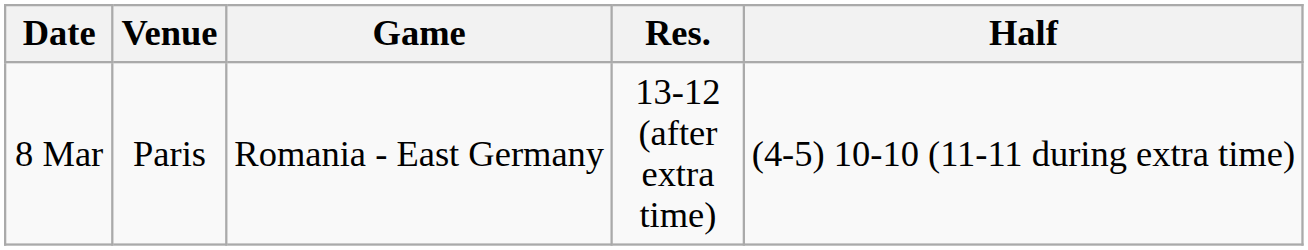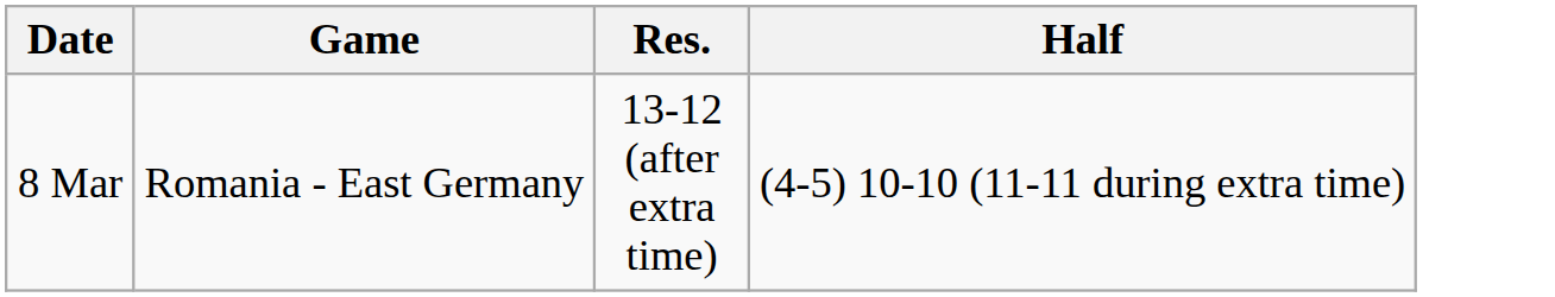- column: Venue | Paris
